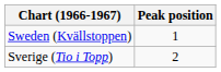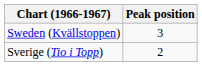Sweden (Kvällstoppen) | Peak position: 1 -> 3
